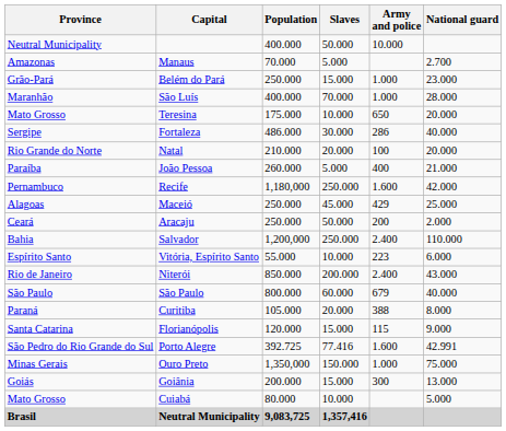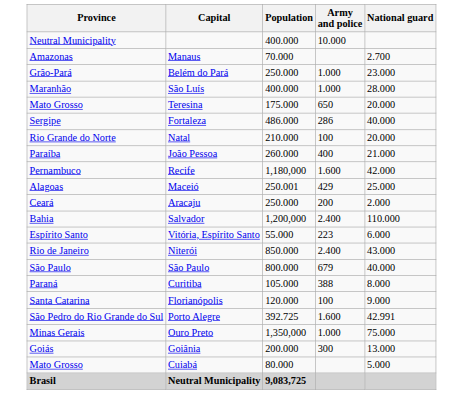- column: Slaves | 50.000 | 5.000 | 15.000 | 70.000 | 10.000 | 30.000 | 20.000 | 5.000 | 250.000 | 45.000 | 50.000 | 250.000 | 10.000 | 200.000 | 60.000 | 20.000 | 15.000 | 77.416 | 150.000 | 15.000 | 10.000 | 1,357,416
Maceió | Population: 250.000 -> 250.001
Florianópolis | Army and police: 115 -> 100
